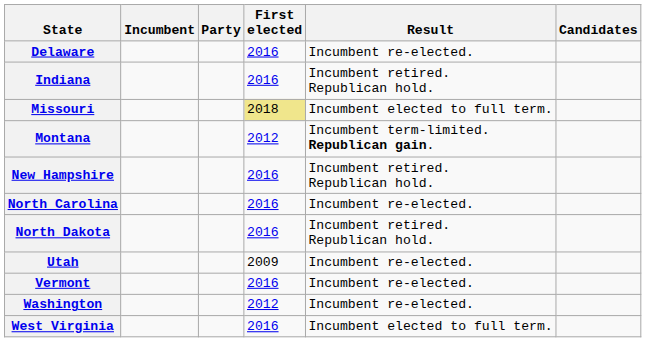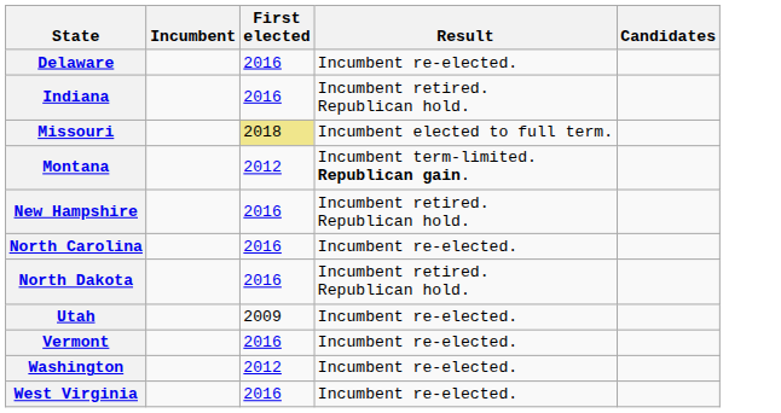- column: Party
West Virginia | Result: Incumbent elected to full term. -> Incumbent re-elected.
